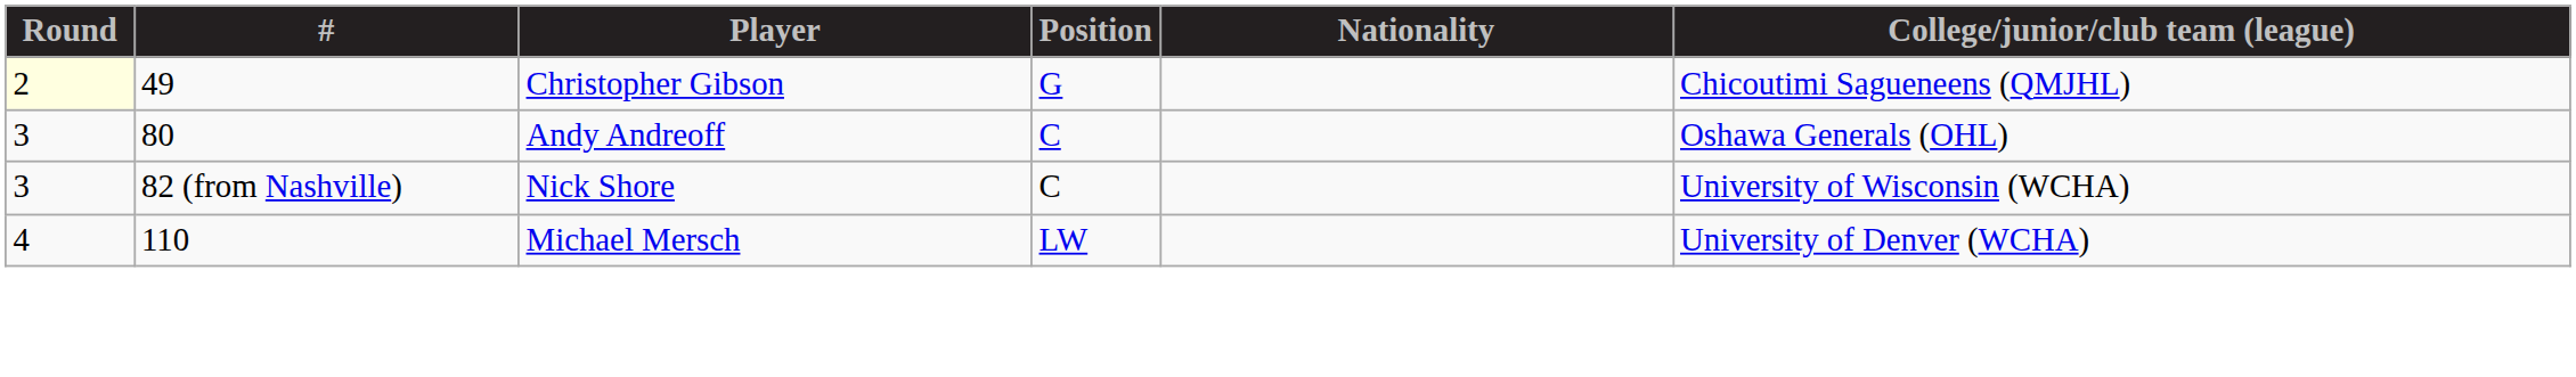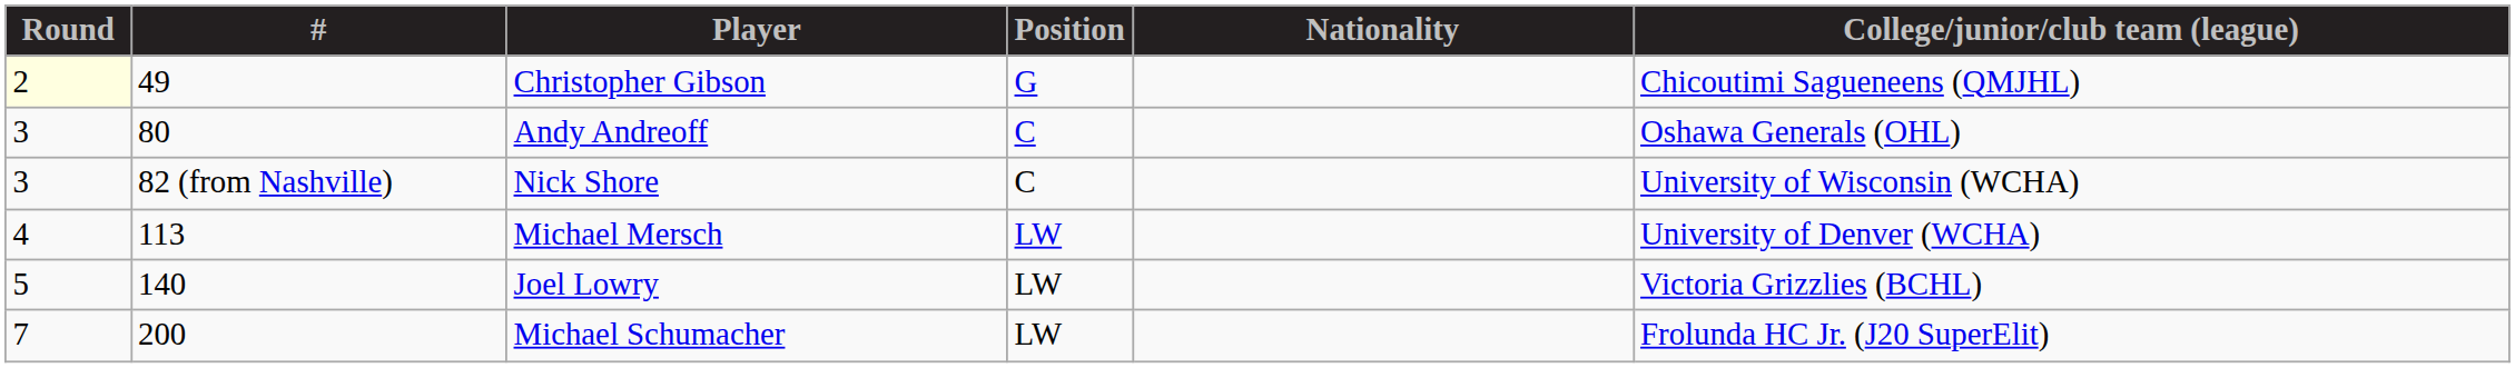Michael Mersch | #: 110 -> 113
+ row: 5 | 140 | Joel Lowry | LW | Victoria Grizzlies (BCHL)
+ row: 7 | 200 | Michael Schumacher | LW | Frolunda HC Jr. (J20 SuperElit)
